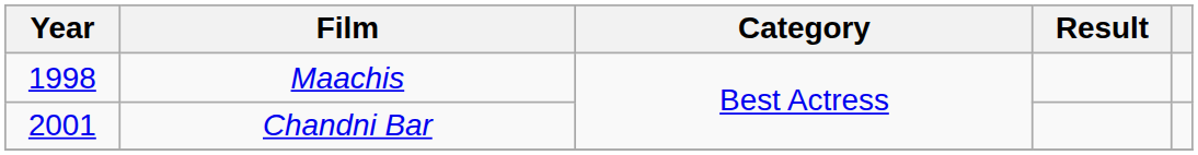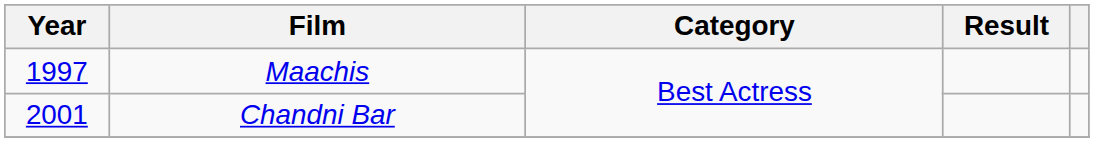Maachis | Year: 1998 -> 1997
